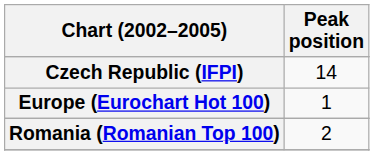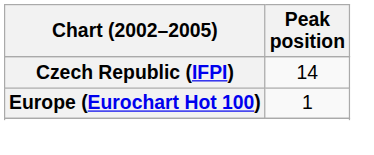- row: Romania (Romanian Top 100) | 2
